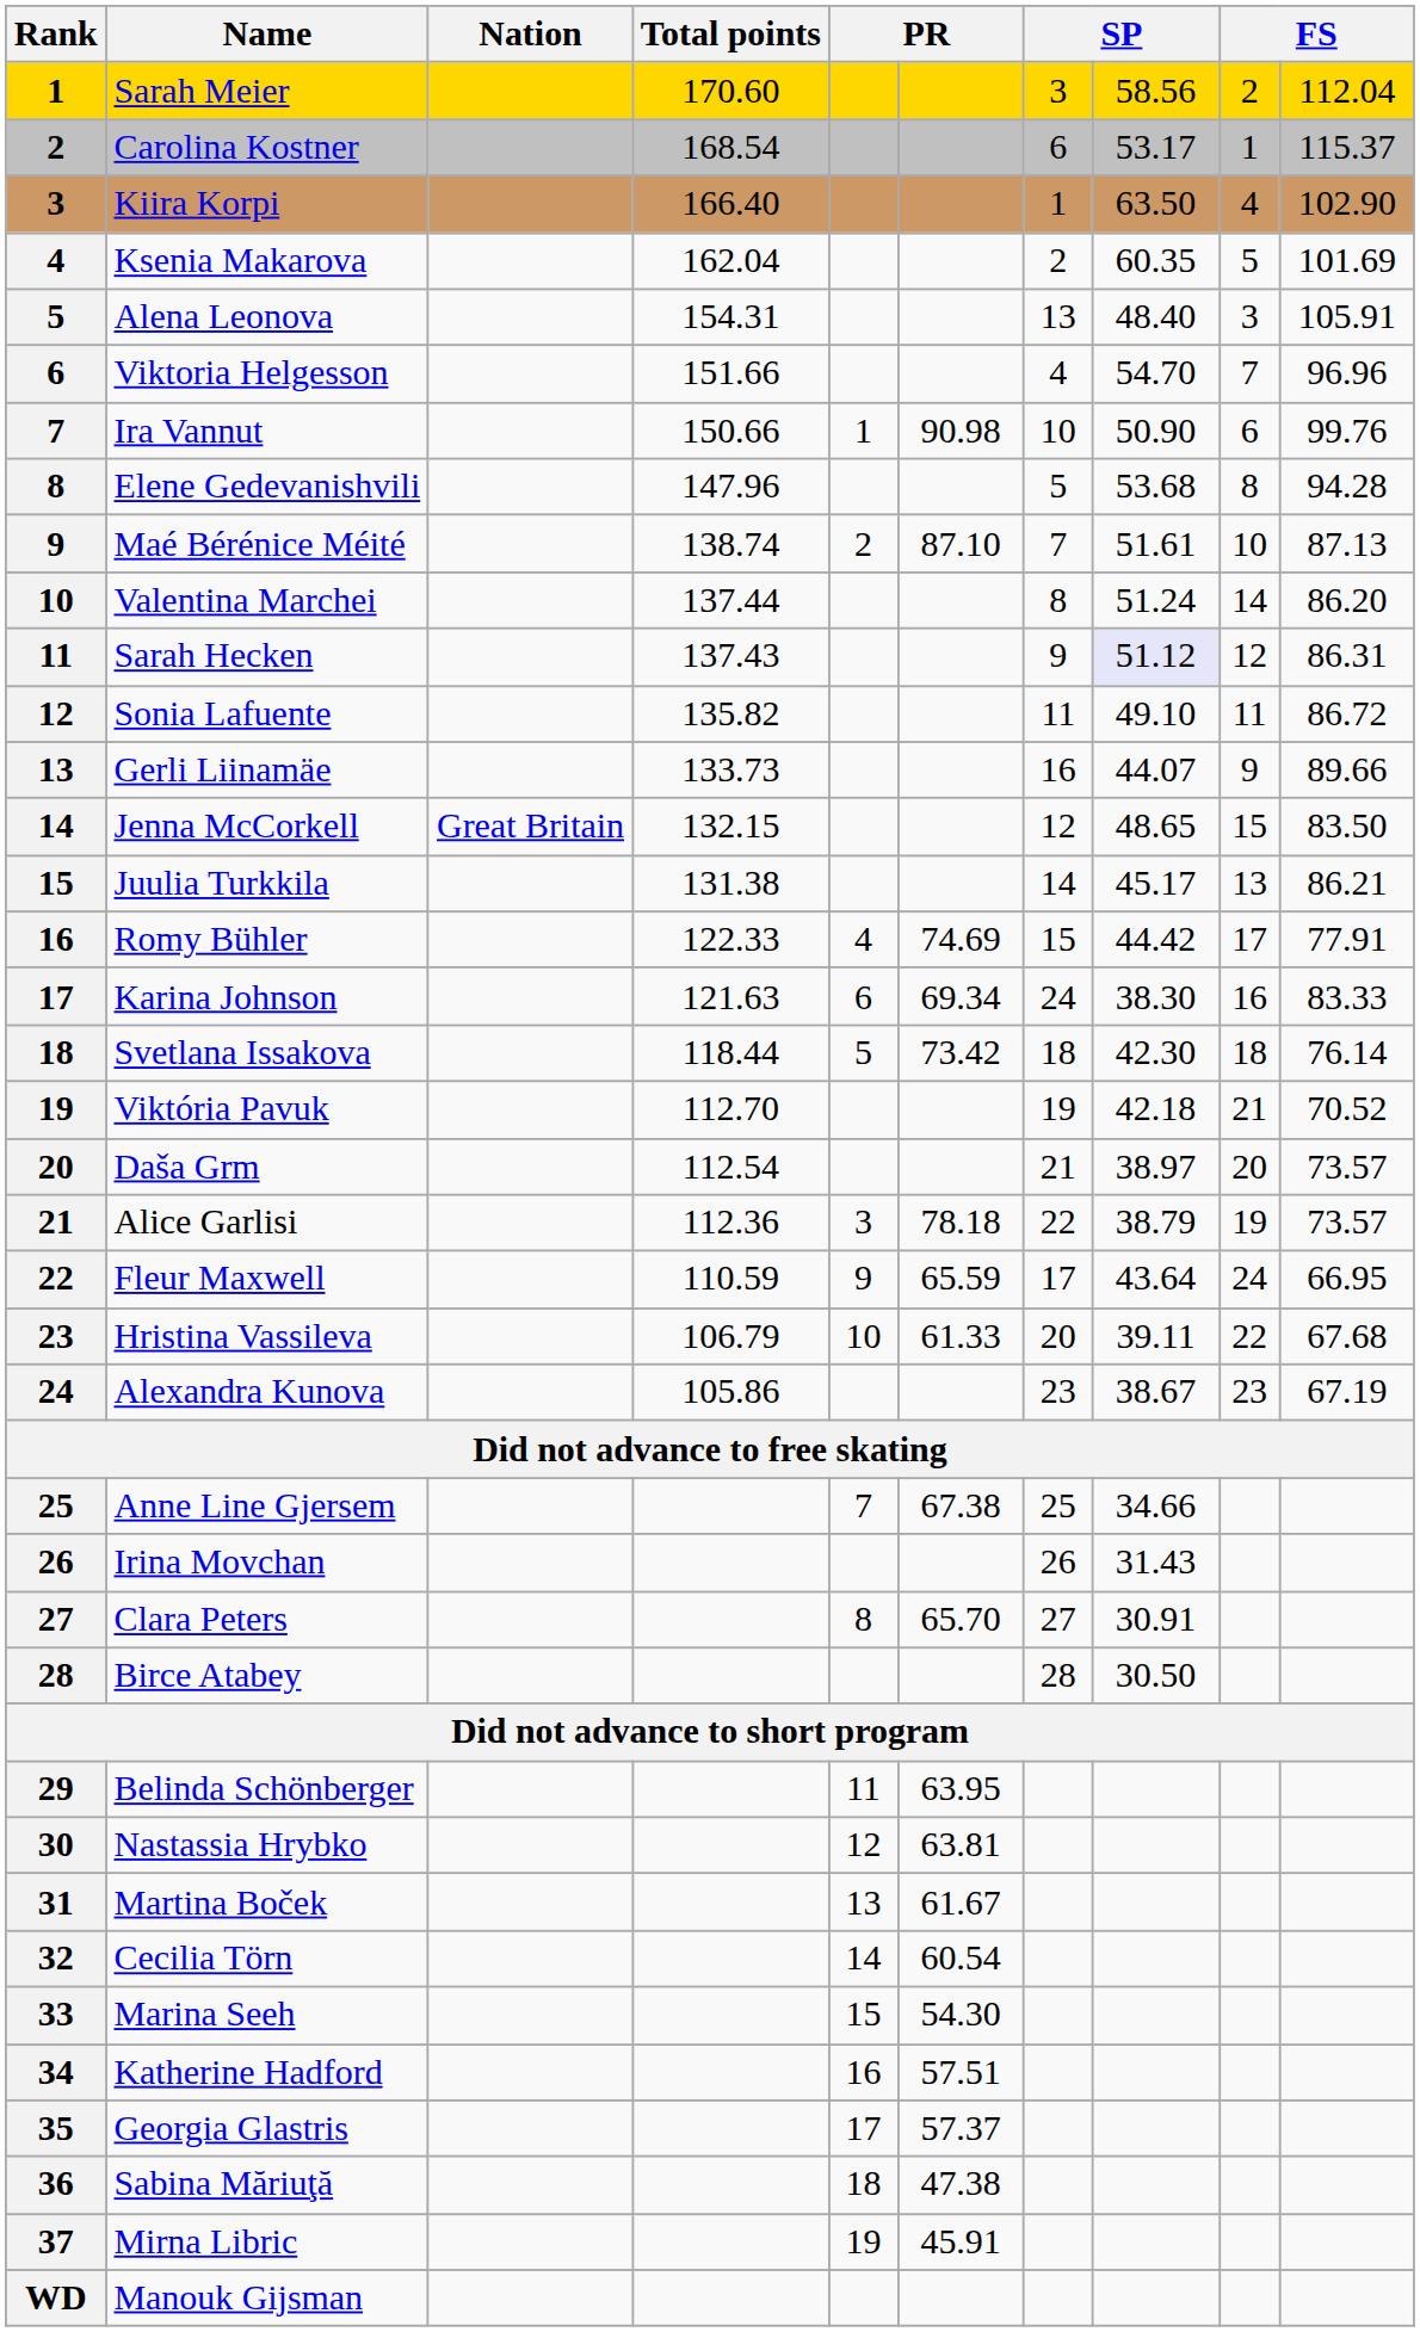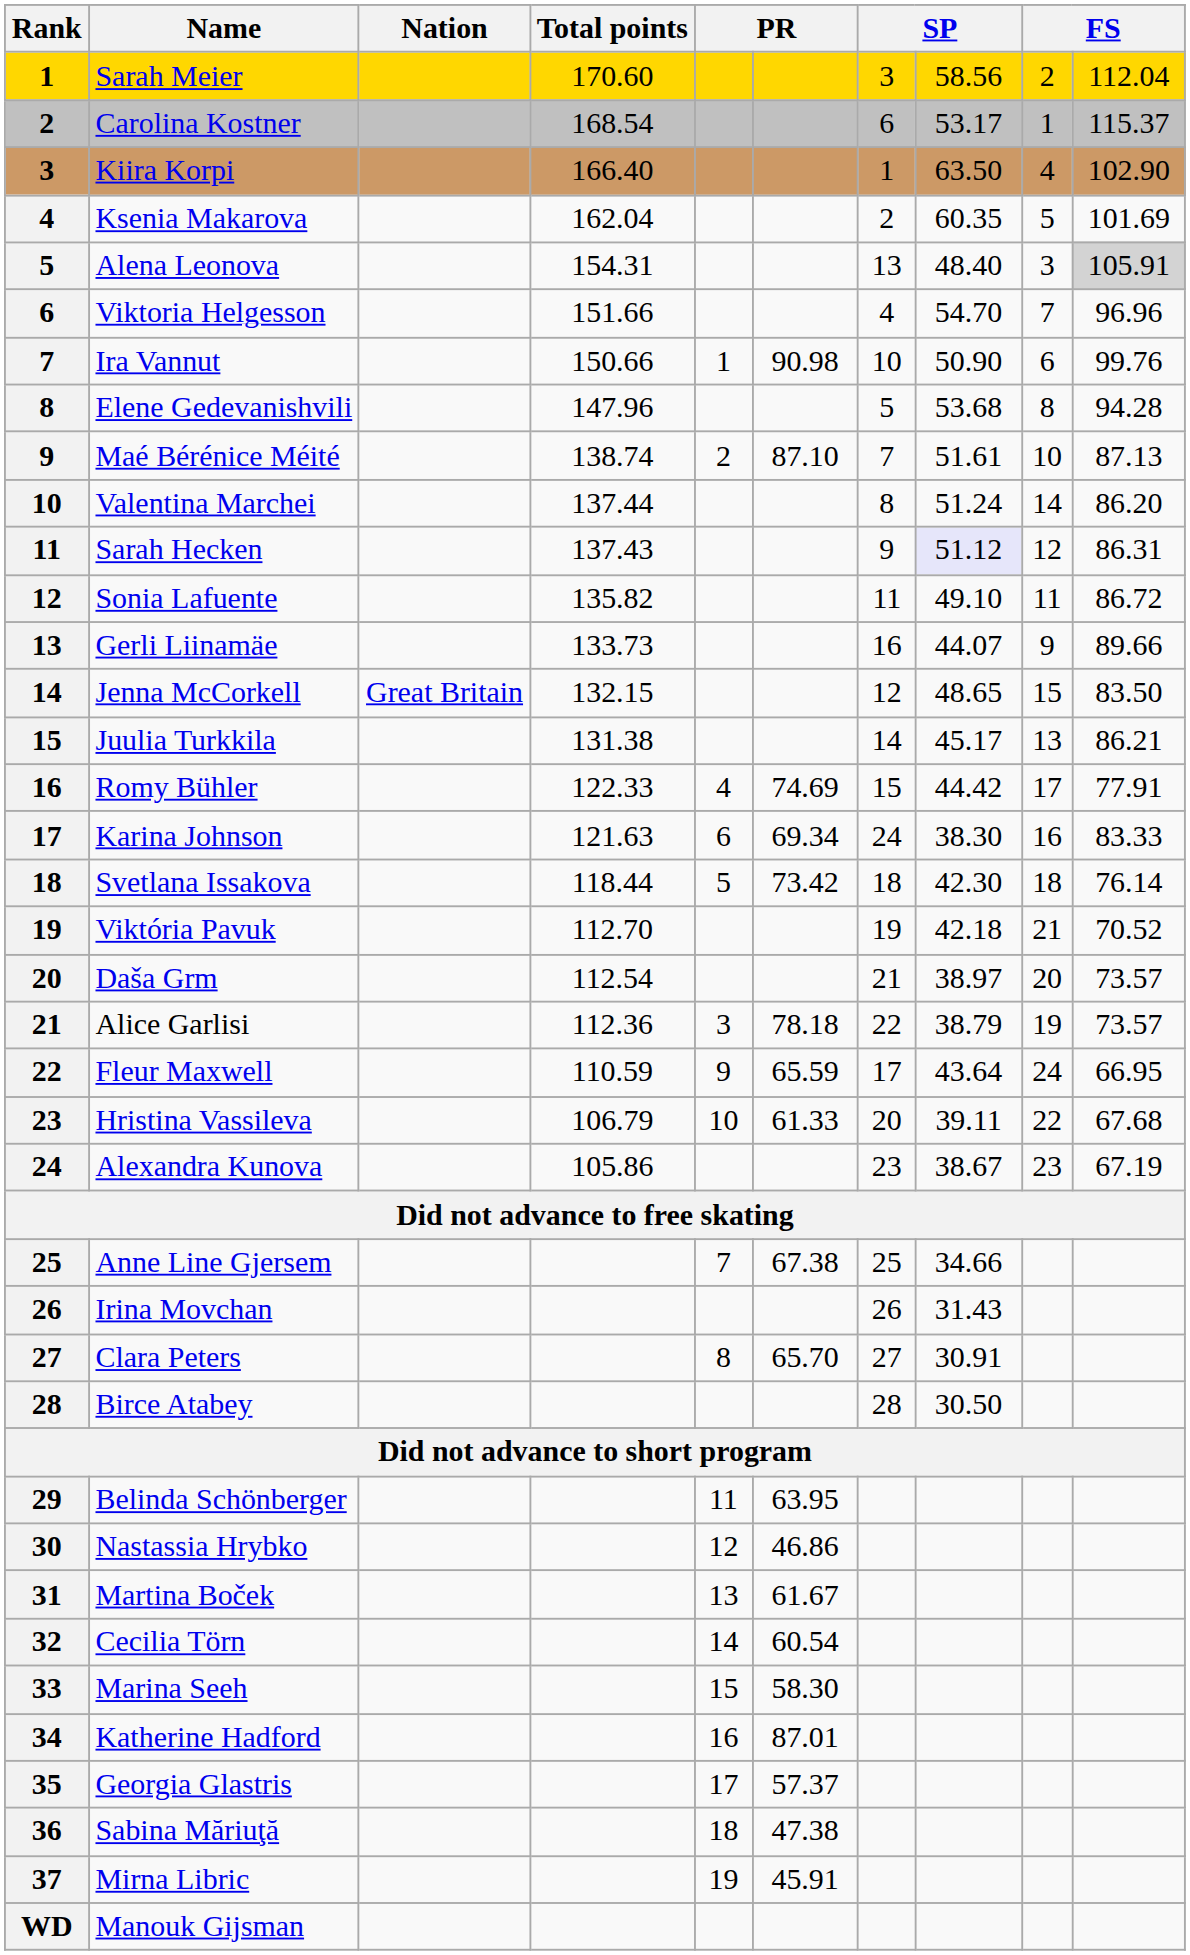Alena Leonova | column 10: no background -> lightgrey background
Nastassia Hrybko | column 6: 63.81 -> 46.86
Marina Seeh | column 6: 54.30 -> 58.30
Katherine Hadford | column 6: 57.51 -> 87.01
